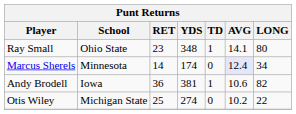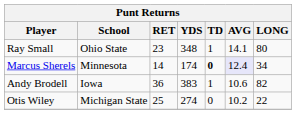Marcus Sherels | TD: normal -> bold
Andy Brodell | YDS: 381 -> 383
